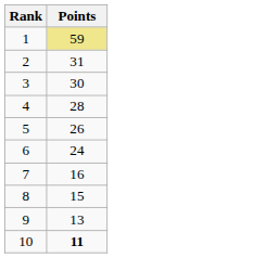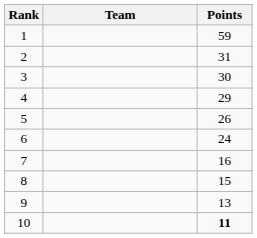+ column: Team
1 | Points: khaki background -> no background
4 | Points: 28 -> 29
